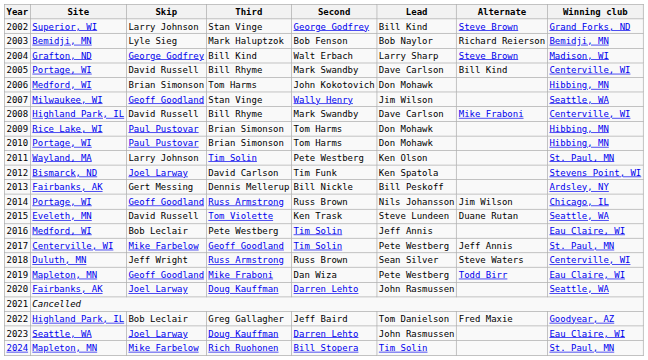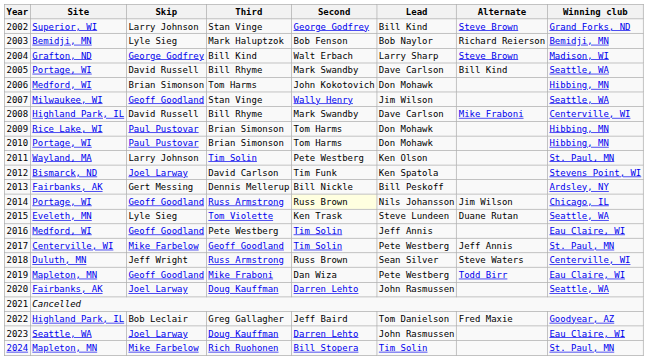2005 | Winning club: Centerville, WI -> Seattle, WA
2014 | Second: no background -> lightyellow background
2015 | Skip: David Russell -> Lyle Sieg
2016 | Skip: Bob Leclair -> Geoff Goodland
